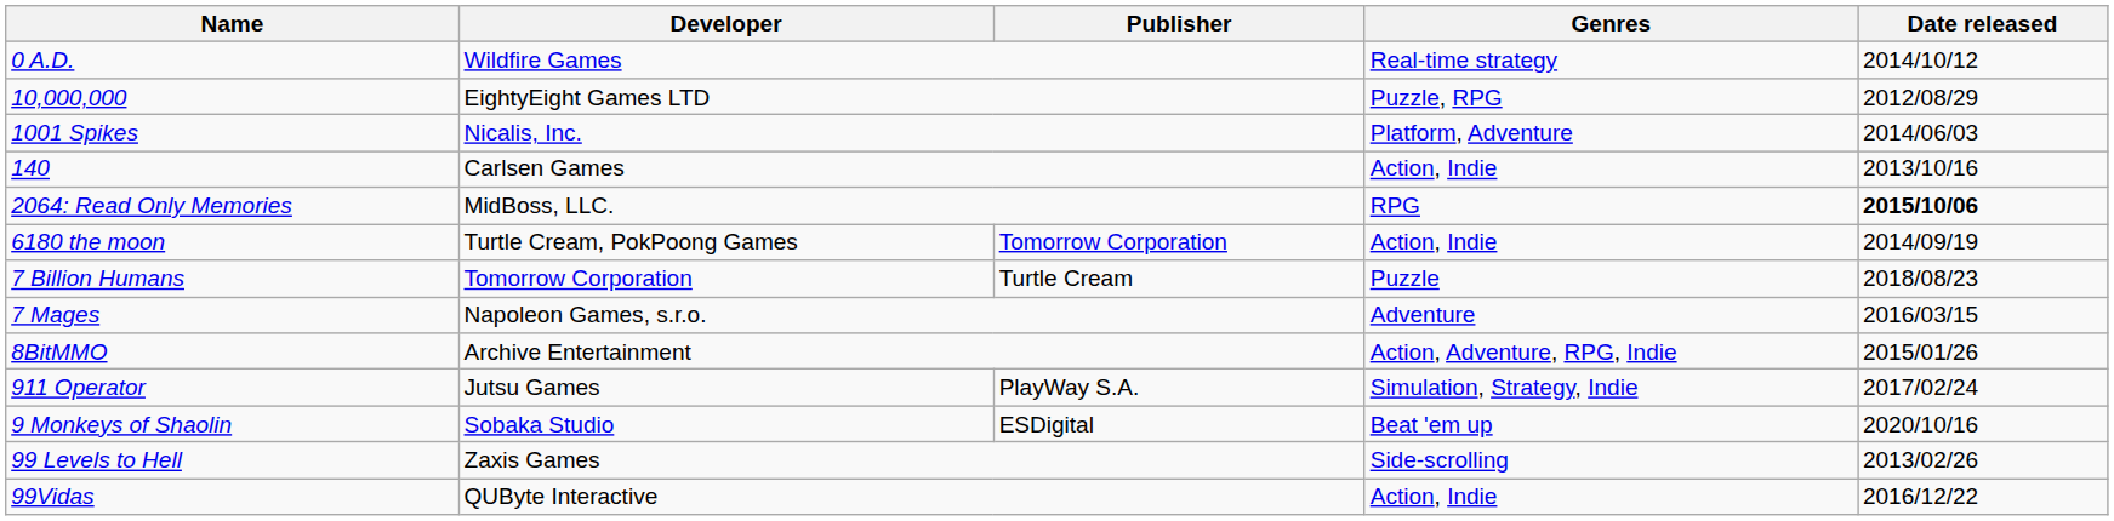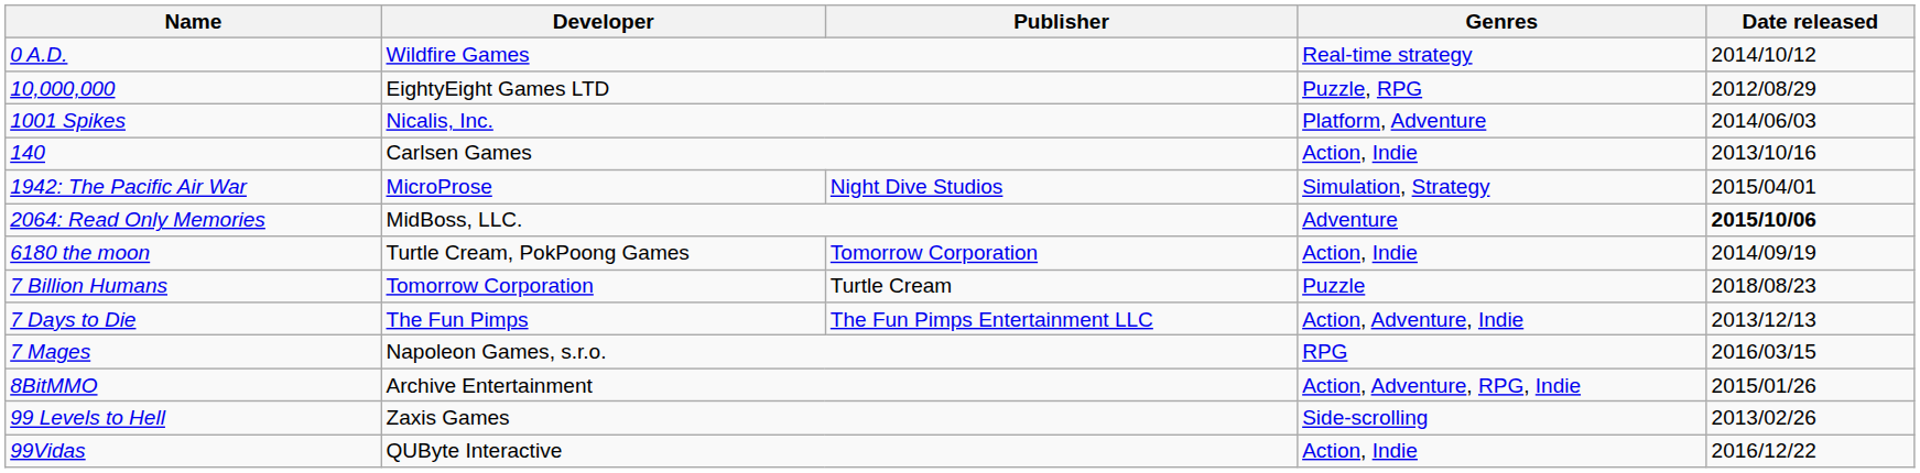+ row: 1942: The Pacific Air War | MicroProse | Night Dive Studios | Simulation, Strategy | 2015/04/01
2064: Read Only Memories | Genres: RPG -> Adventure
+ row: 7 Days to Die | The Fun Pimps | The Fun Pimps Entertainment LLC | Action, Adventure, Indie | 2013/12/13
7 Mages | Genres: Adventure -> RPG
- row: 911 Operator | Jutsu Games | PlayWay S.A. | Simulation, Strategy, Indie | 2017/02/24
- row: 9 Monkeys of Shaolin | Sobaka Studio | ESDigital | Beat 'em up | 2020/10/16
